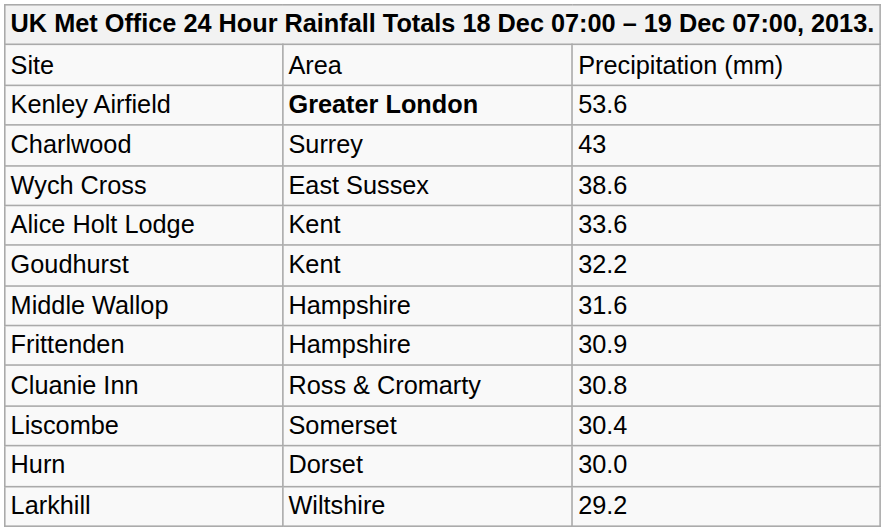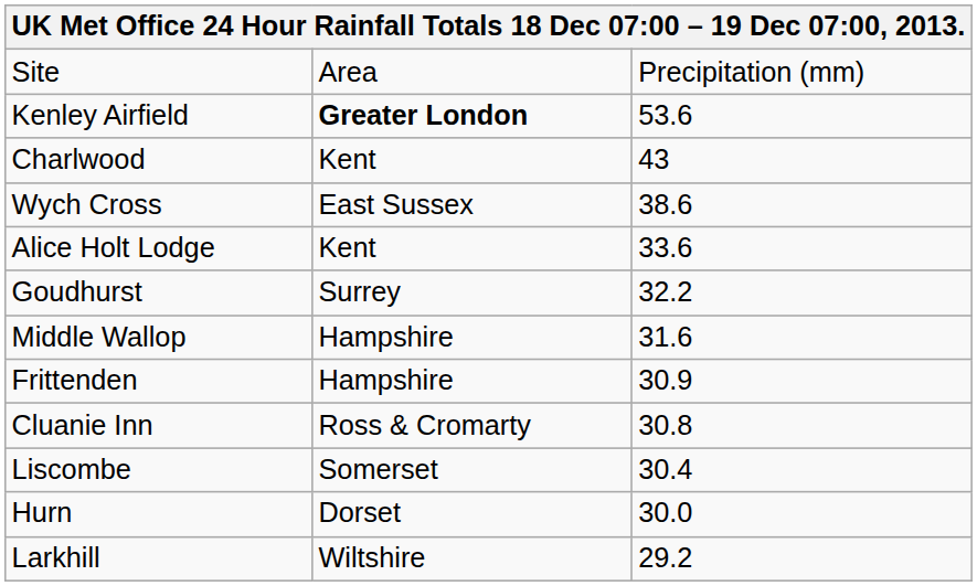Charlwood | column 2: Surrey -> Kent
Goudhurst | column 2: Kent -> Surrey
